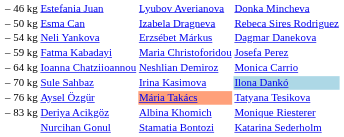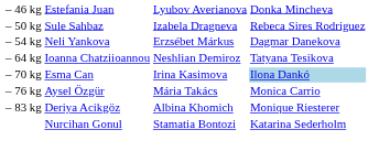– 50 kg | column 2: Esma Can -> Sule Sahbaz
- row: – 59 kg | Fatma Kabadayi | Maria Christoforidou | Josefa Perez
– 64 kg | column 4: Monica Carrio -> Tatyana Tesikova
– 70 kg | column 2: Sule Sahbaz -> Esma Can
– 76 kg | column 3: lightsalmon background -> no background
– 76 kg | column 4: Tatyana Tesikova -> Monica Carrio
